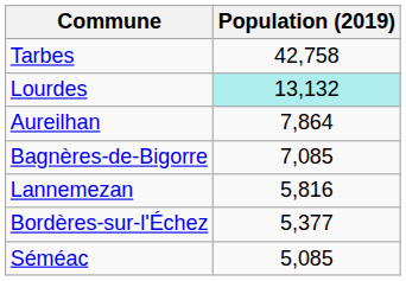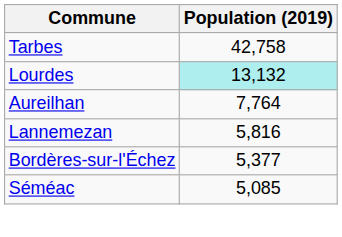Aureilhan | Population (2019): 7,864 -> 7,764
- row: Bagnères-de-Bigorre | 7,085
